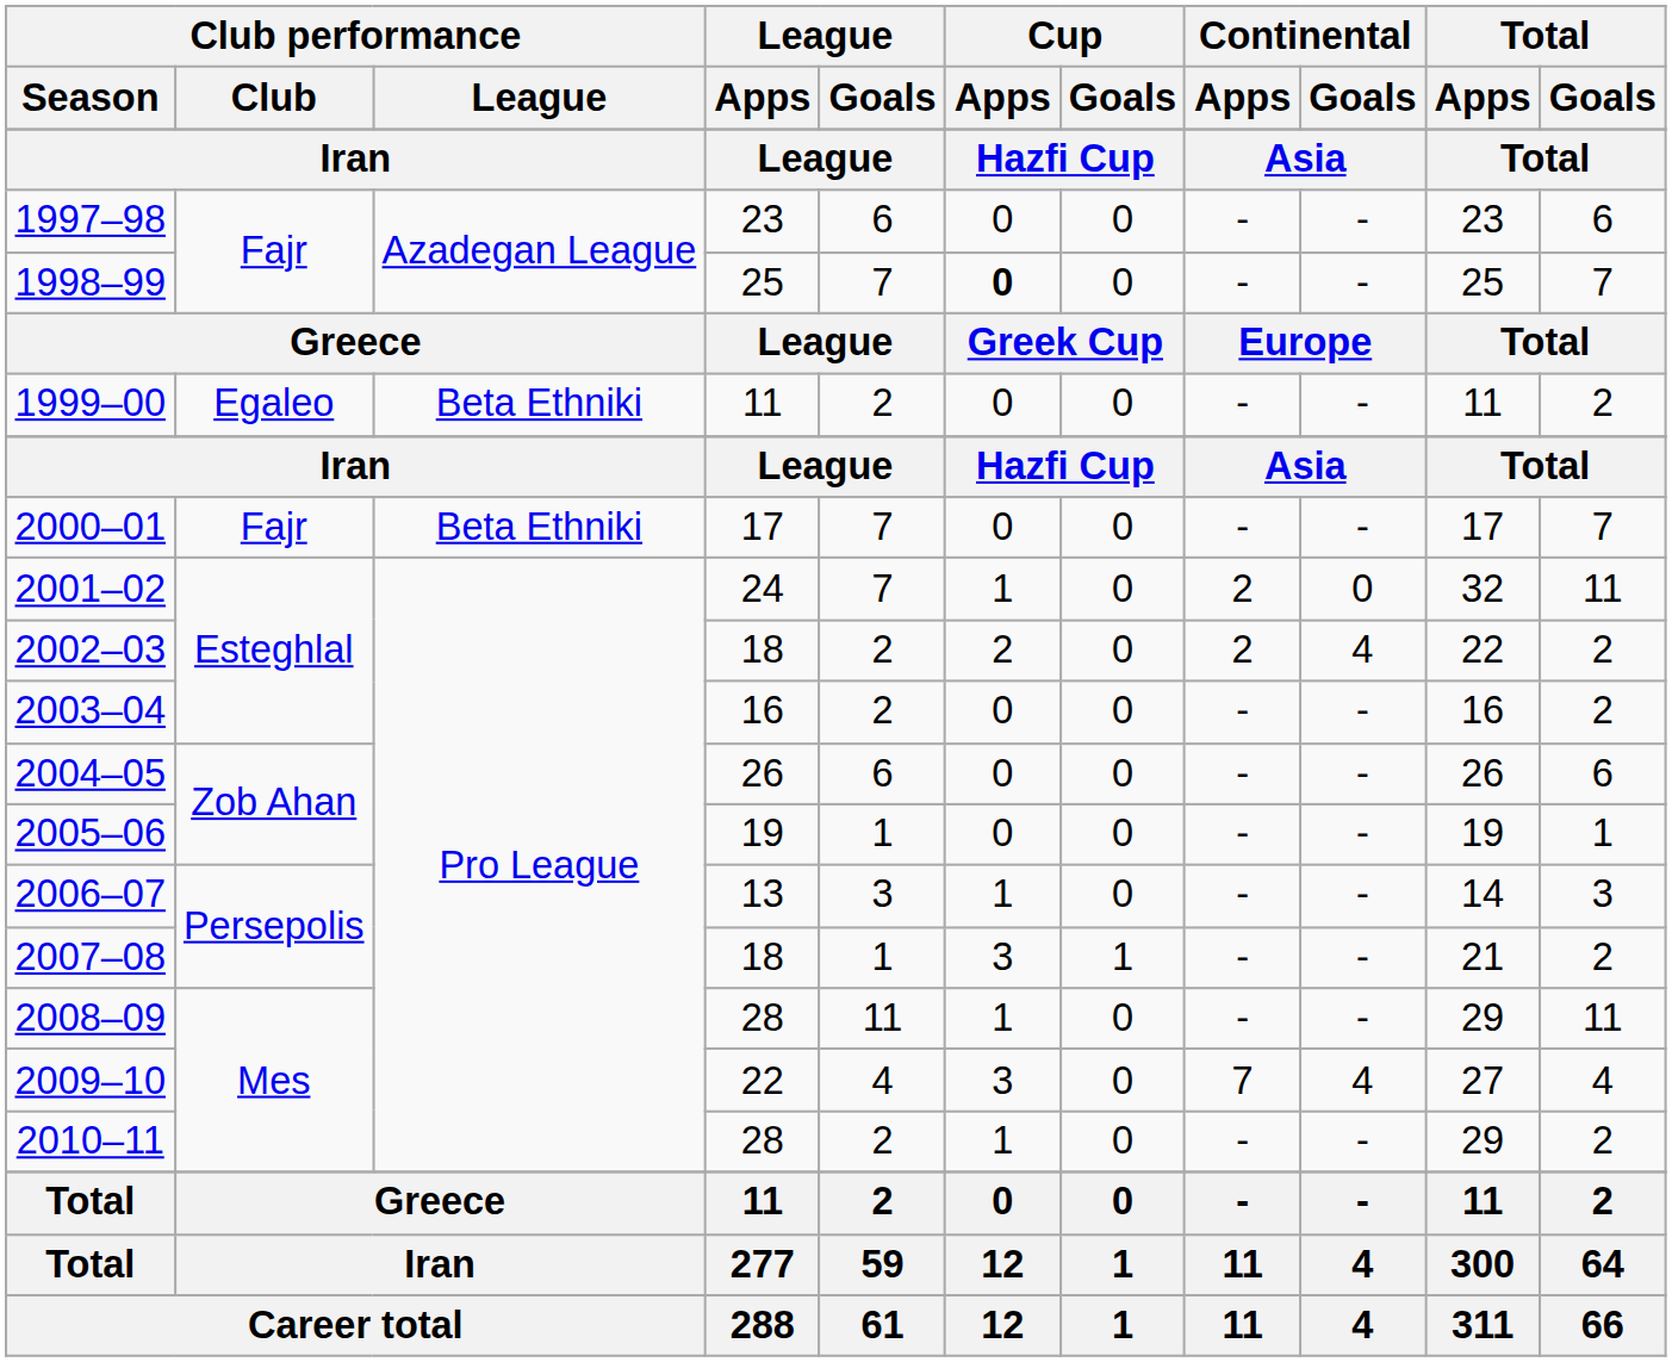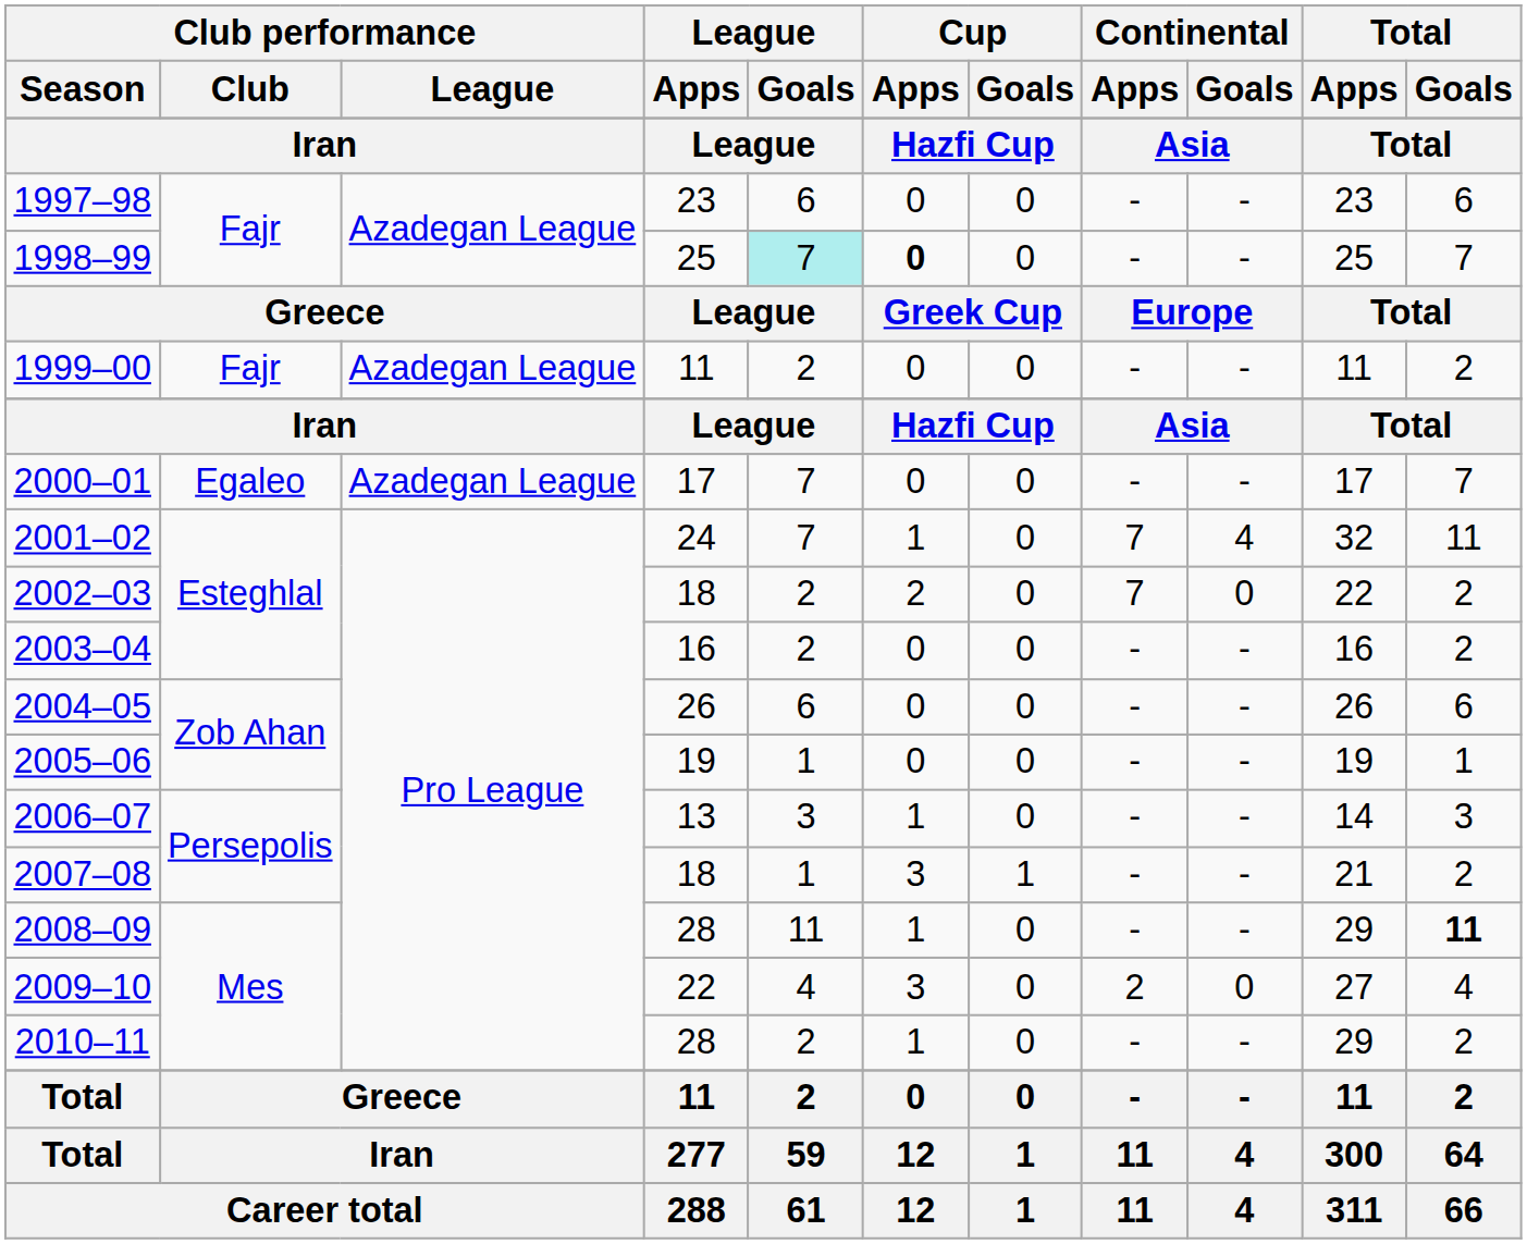1998–99 | League / Goals: no background -> paleturquoise background
1999–00 | Club performance / Club: Egaleo -> Fajr
1999–00 | Club performance / League: Beta Ethniki -> Azadegan League
2000–01 | Club performance / Club: Fajr -> Egaleo
2000–01 | Club performance / League: Beta Ethniki -> Azadegan League
2001–02 | Continental / Apps: 2 -> 7
2001–02 | Continental / Goals: 0 -> 4
2002–03 | Continental / Apps: 2 -> 7
2002–03 | Continental / Goals: 4 -> 0
2008–09 | Total / Goals: normal -> bold
2009–10 | Continental / Apps: 7 -> 2
2009–10 | Continental / Goals: 4 -> 0
